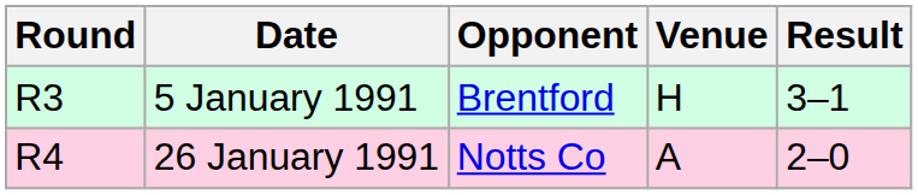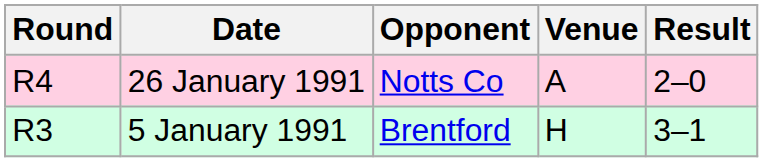rows swapped: 5 January 1991 <-> 26 January 1991
